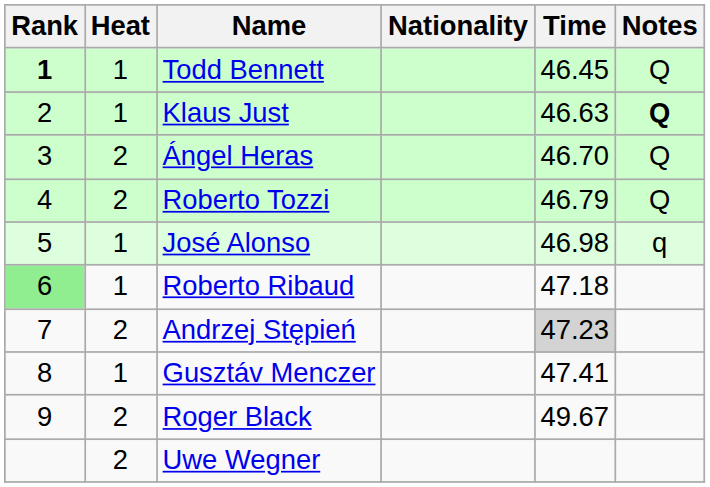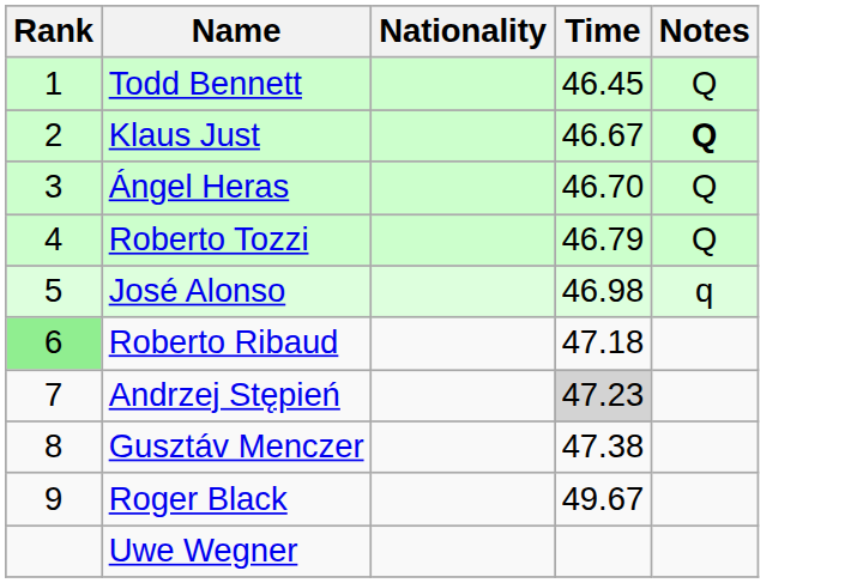- column: Heat | 1 | 1 | 2 | 2 | 1 | 1 | 2 | 1 | 2 | 2
Todd Bennett | Rank: bold -> normal
Klaus Just | Time: 46.63 -> 46.67
Gusztáv Menczer | Time: 47.41 -> 47.38
